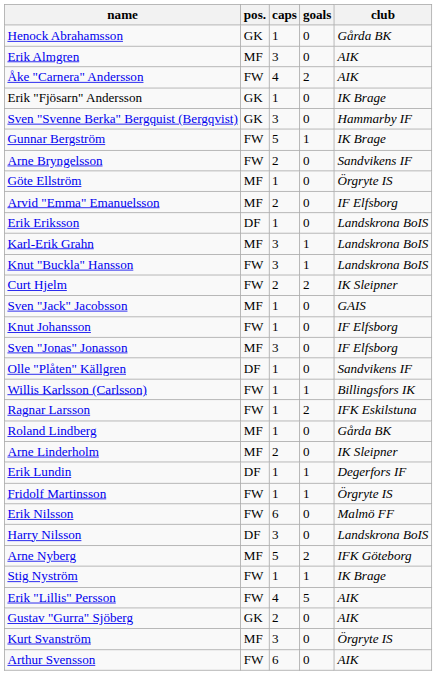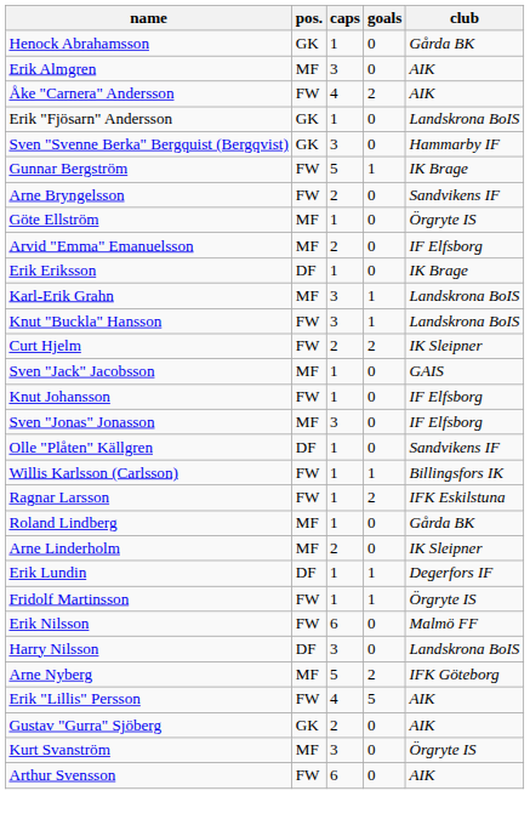Erik "Fjösarn" Andersson | club: IK Brage -> Landskrona BoIS
Erik Eriksson | club: Landskrona BoIS -> IK Brage
- row: Stig Nyström | FW | 1 | 1 | IK Brage
